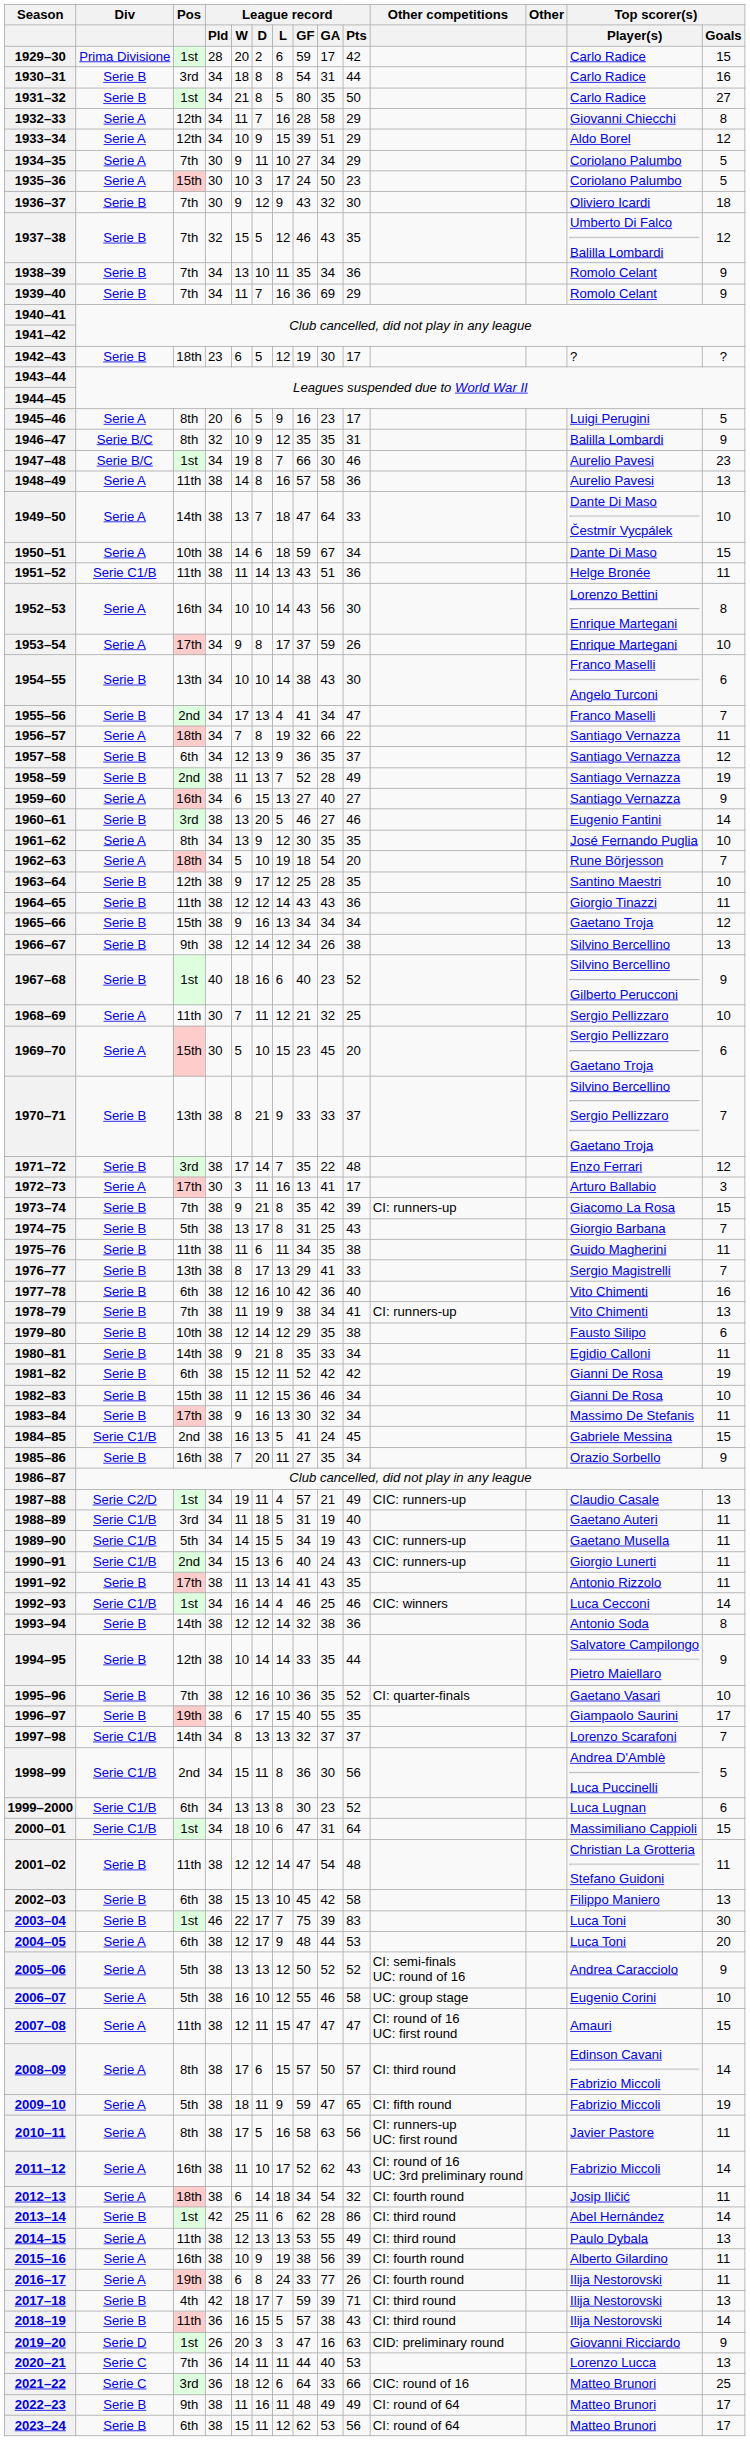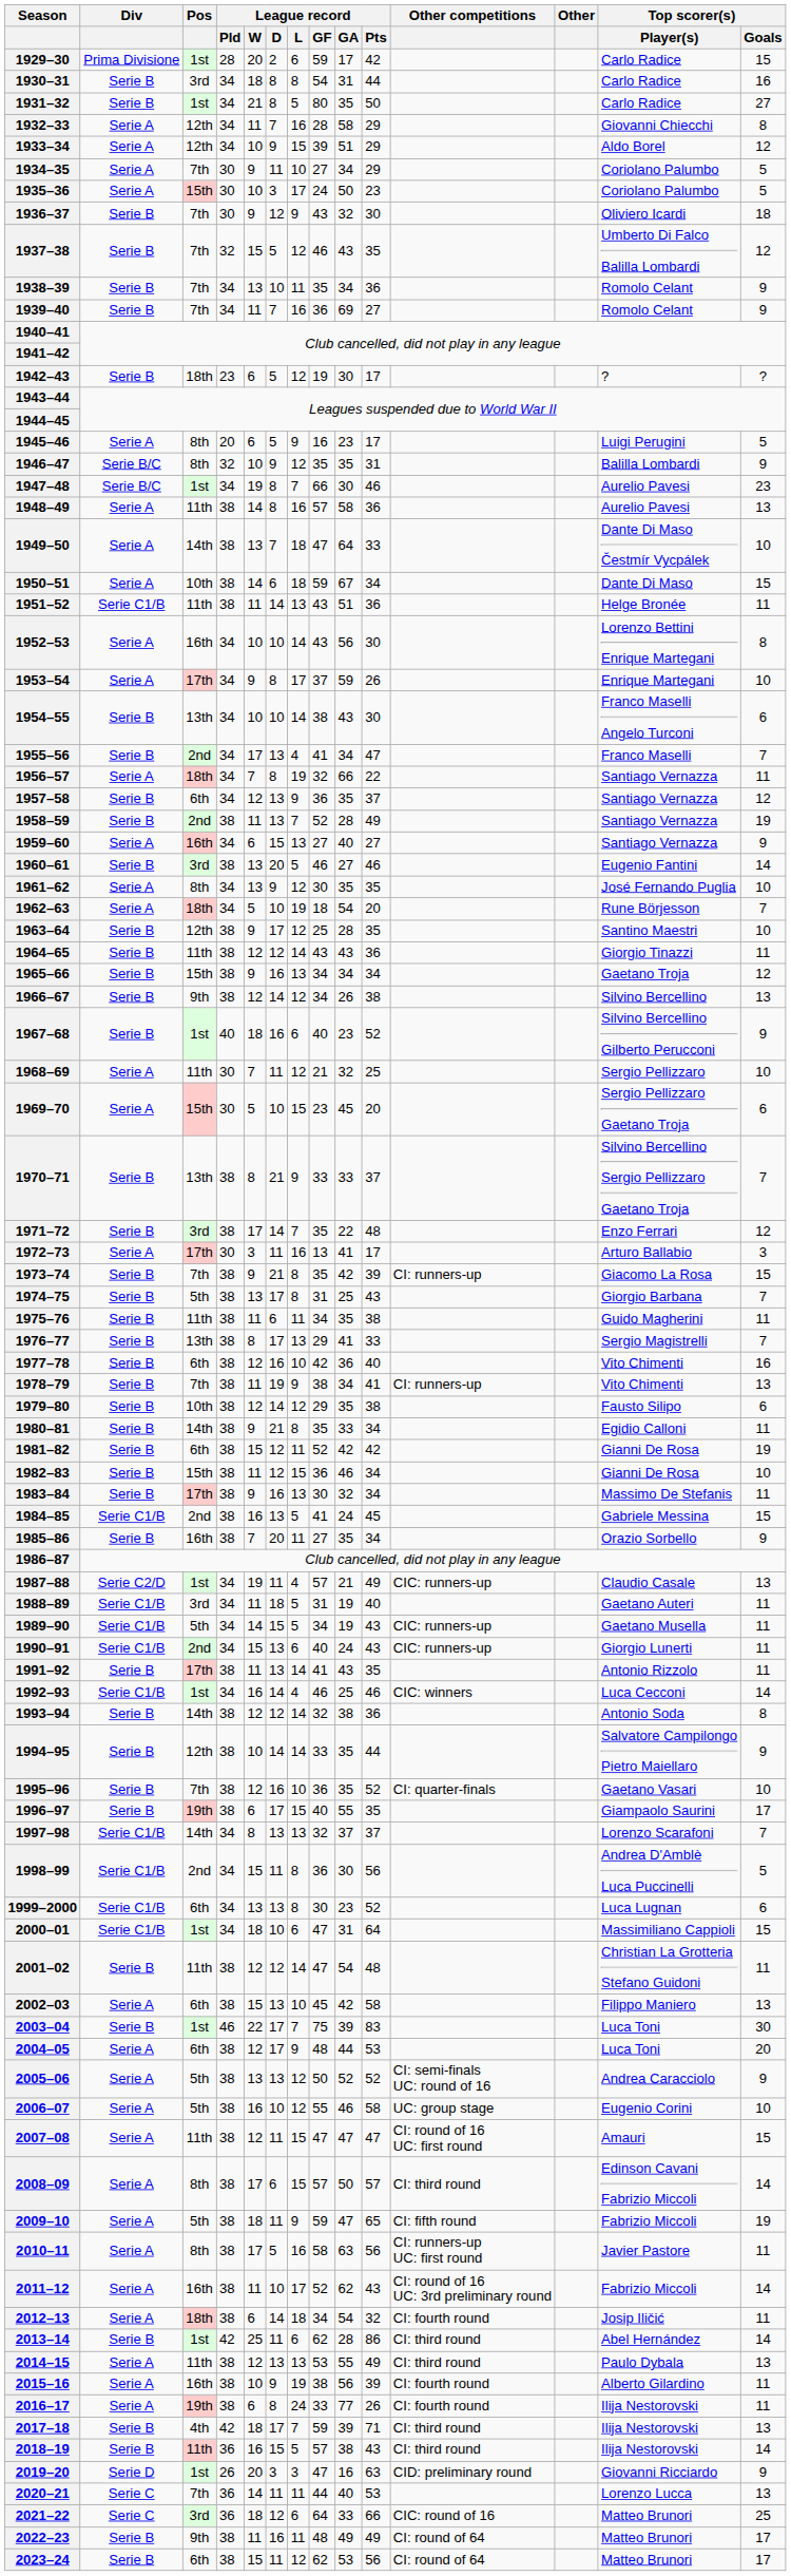1939–40 | League record / Pts: 29 -> 27
2002–03 | Div: Serie B -> Serie A
